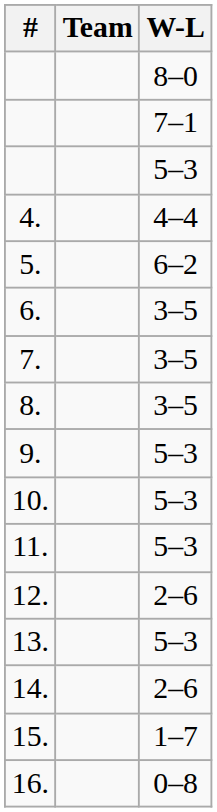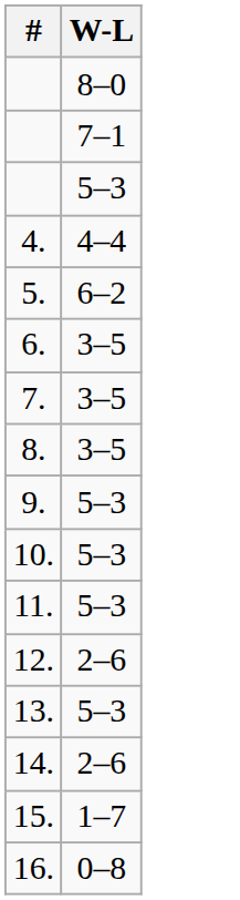- column: Team
